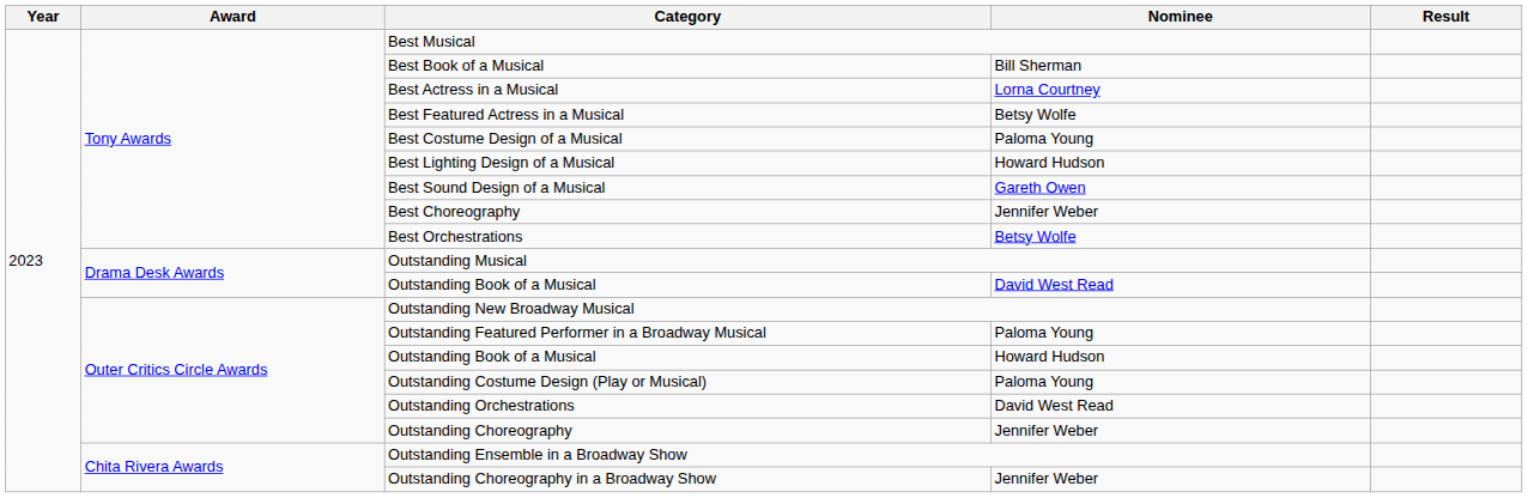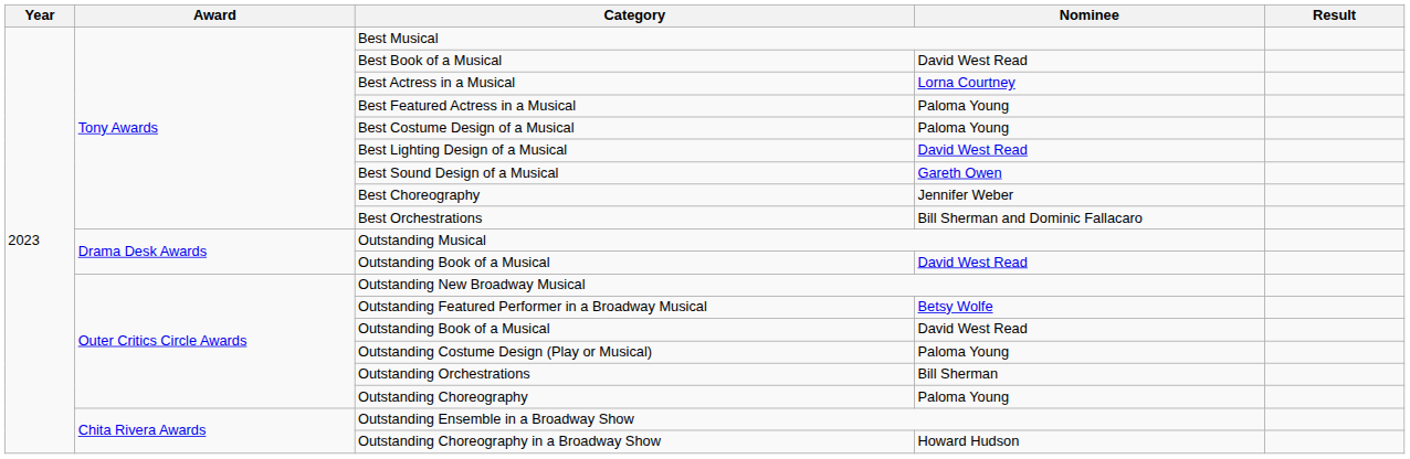Best Book of a Musical | Nominee: Bill Sherman -> David West Read
Best Featured Actress in a Musical | Nominee: Betsy Wolfe -> Paloma Young
Best Lighting Design of a Musical | Nominee: Howard Hudson -> David West Read
Best Orchestrations | Nominee: Betsy Wolfe -> Bill Sherman and Dominic Fallacaro
Outstanding Featured Performer in a Broadway Musical | Nominee: Paloma Young -> Betsy Wolfe
Outer Critics Circle Awards / Outstanding Book of a Musical | Nominee: Howard Hudson -> David West Read
Outstanding Orchestrations | Nominee: David West Read -> Bill Sherman
Outstanding Choreography | Nominee: Jennifer Weber -> Paloma Young
Outstanding Choreography in a Broadway Show | Nominee: Jennifer Weber -> Howard Hudson
